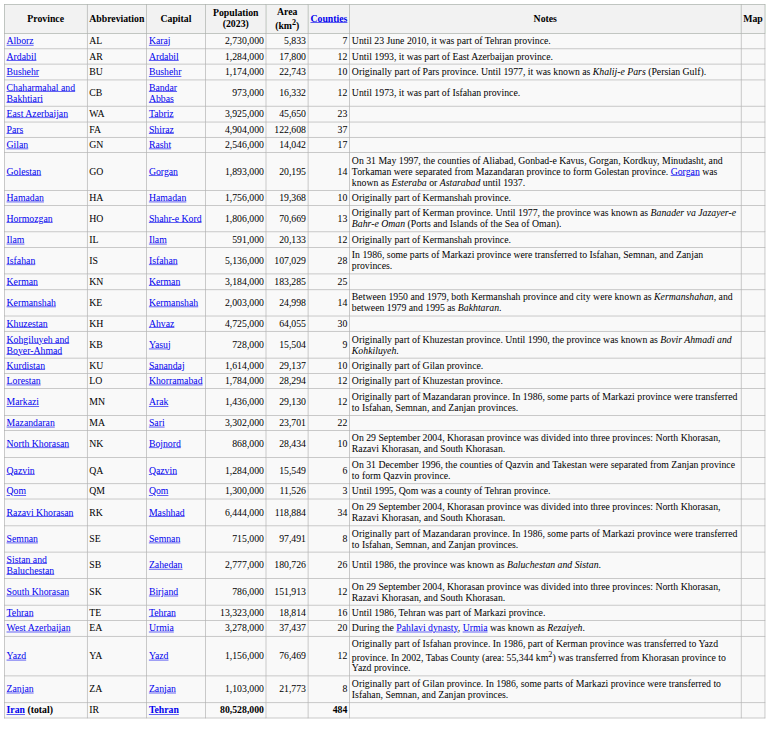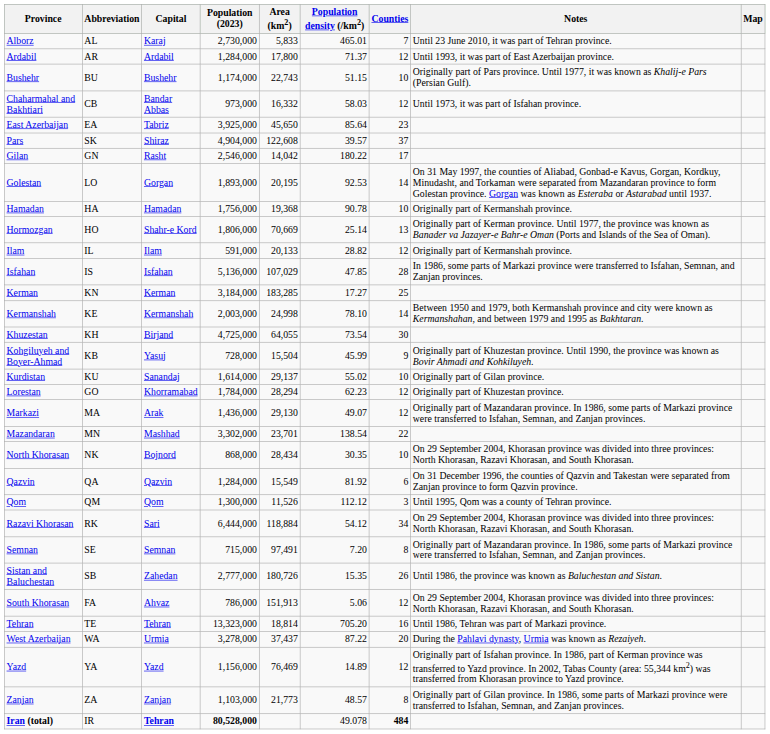+ column: Population density (/km2) | 465.01 | 71.37 | 51.15 | 58.03 | 85.64 | 39.57 | 180.22 | 92.53 | 90.78 | 25.14 | 28.82 | 47.85 | 17.27 | 78.10 | 73.54 | 45.99 | 55.02 | 62.23 | 49.07 | 138.54 | 30.35 | 81.92 | 112.12 | 54.12 | 7.20 | 15.35 | 5.06 | 705.20 | 87.22 | 14.89 | 48.57 | 49.078
East Azerbaijan | Abbreviation: WA -> EA
Pars | Abbreviation: FA -> SK
Golestan | Abbreviation: GO -> LO
Khuzestan | Capital: Ahvaz -> Birjand
Lorestan | Abbreviation: LO -> GO
Markazi | Abbreviation: MN -> MA
Mazandaran | Abbreviation: MA -> MN
Mazandaran | Capital: Sari -> Mashhad
Razavi Khorasan | Capital: Mashhad -> Sari
South Khorasan | Abbreviation: SK -> FA
South Khorasan | Capital: Birjand -> Ahvaz
West Azerbaijan | Abbreviation: EA -> WA
